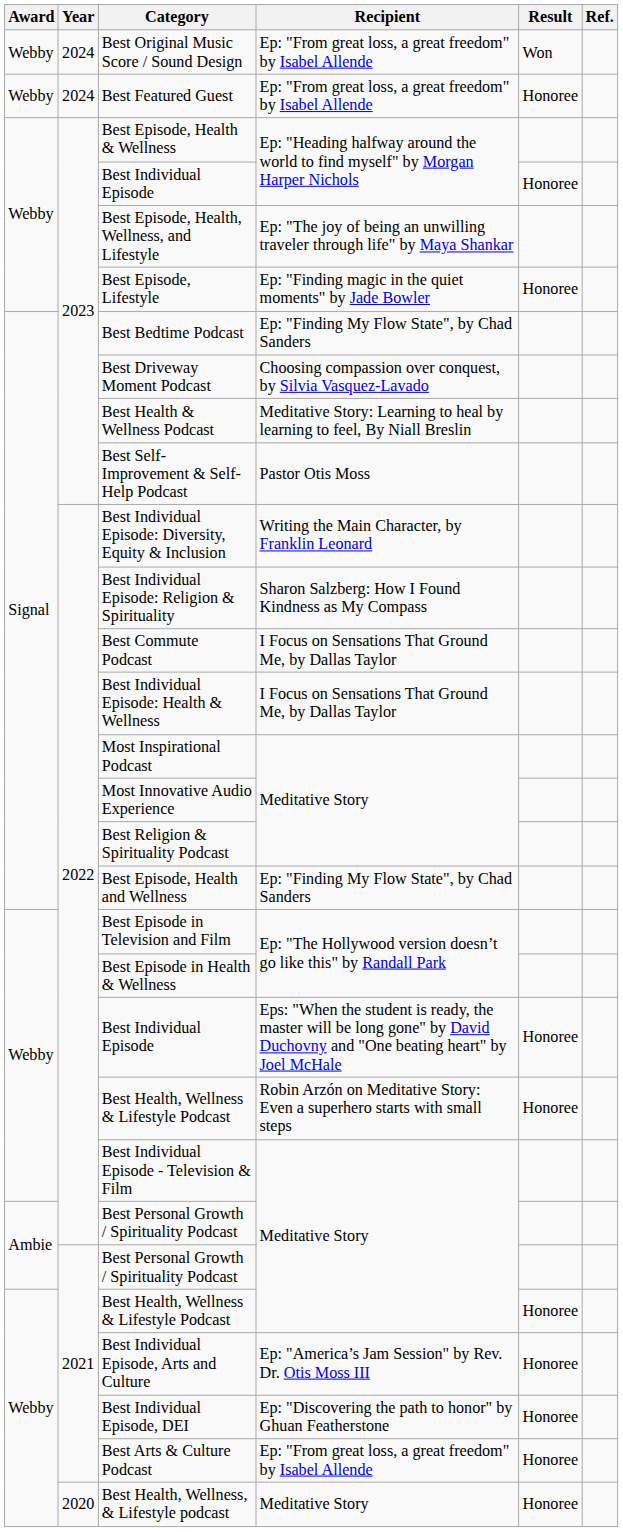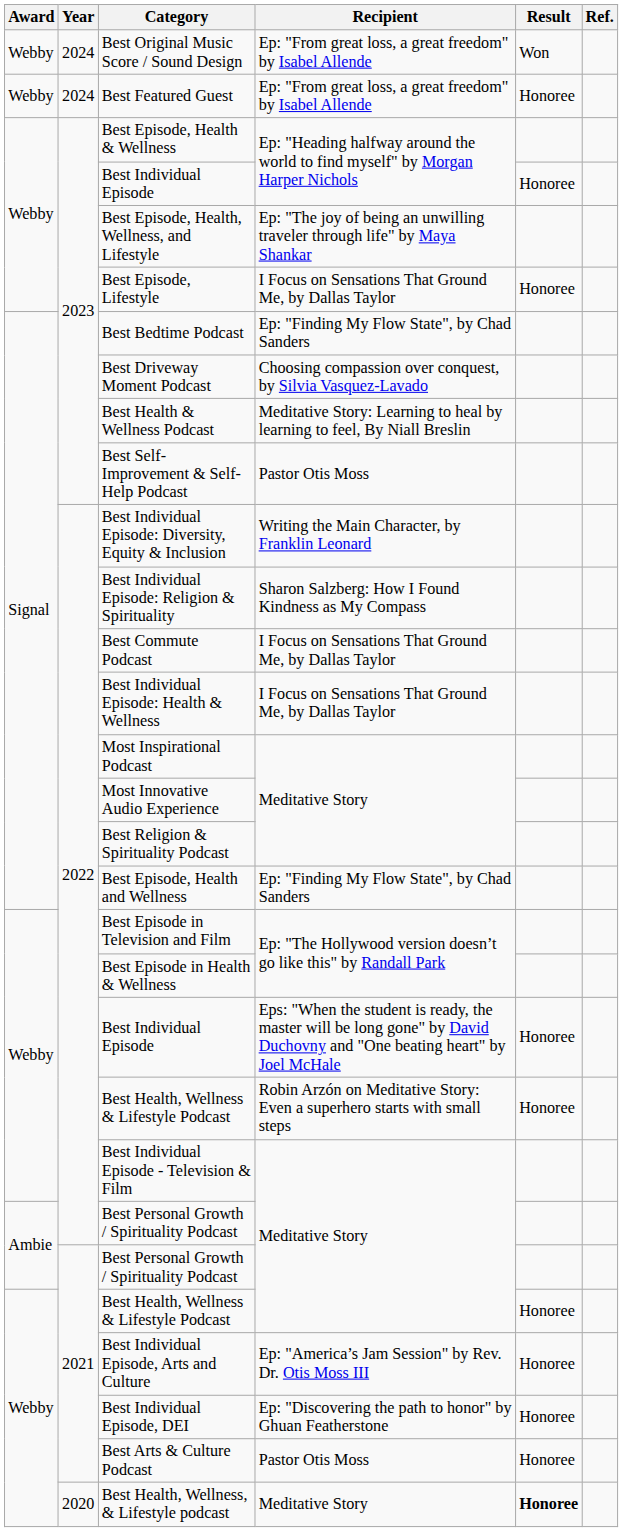Best Episode, Lifestyle | Recipient: Ep: "Finding magic in the quiet moments" by Jade Bowler -> I Focus on Sensations That Ground Me, by Dallas Taylor
Best Arts & Culture Podcast | Recipient: Ep: "From great loss, a great freedom" by Isabel Allende -> Pastor Otis Moss
Best Health, Wellness, & Lifestyle podcast | Result: normal -> bold
